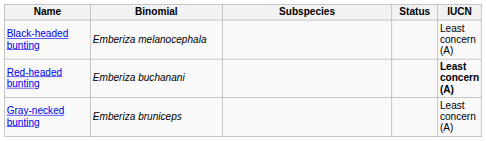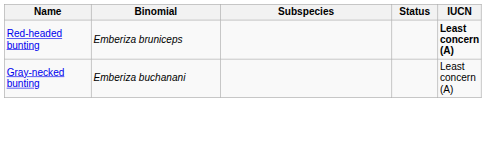- row: Black-headed bunting | Emberiza melanocephala | Least concern (A)
Red-headed bunting | Binomial: Emberiza buchanani -> Emberiza bruniceps
Gray-necked bunting | Binomial: Emberiza bruniceps -> Emberiza buchanani
